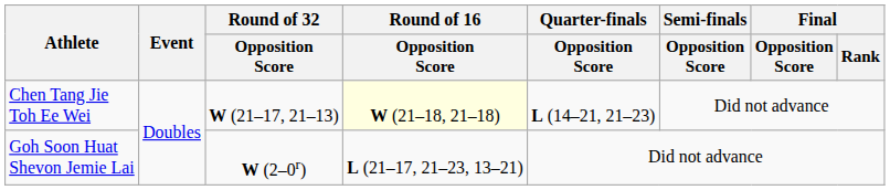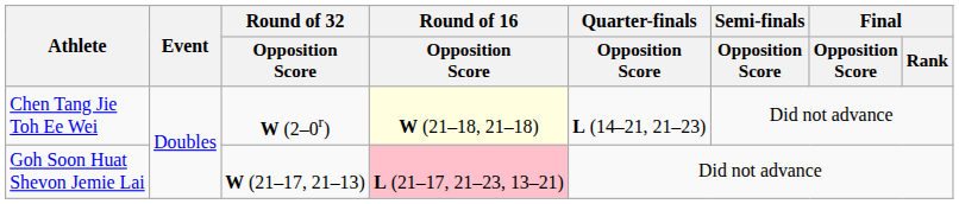Chen Tang Jie Toh Ee Wei | Round of 32 / Opposition Score: W (21–17, 21–13) -> W (2–0r)
Goh Soon Huat Shevon Jemie Lai | Round of 32 / Opposition Score: W (2–0r) -> W (21–17, 21–13)
Goh Soon Huat Shevon Jemie Lai | Round of 16 / Opposition Score: no background -> pink background
